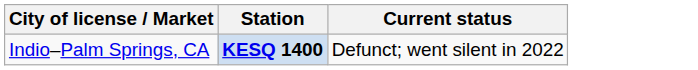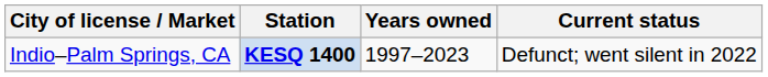+ column: Years owned | 1997–2023
